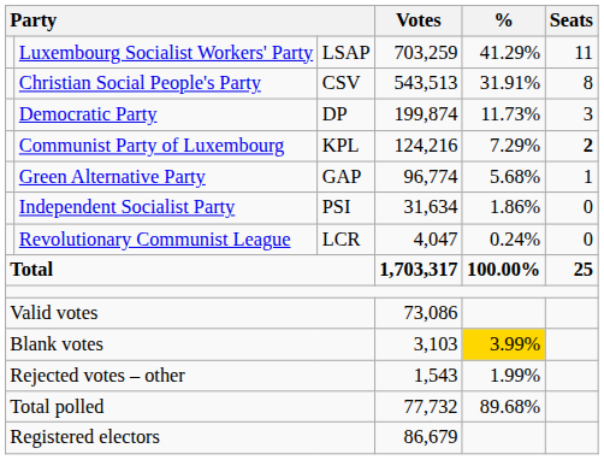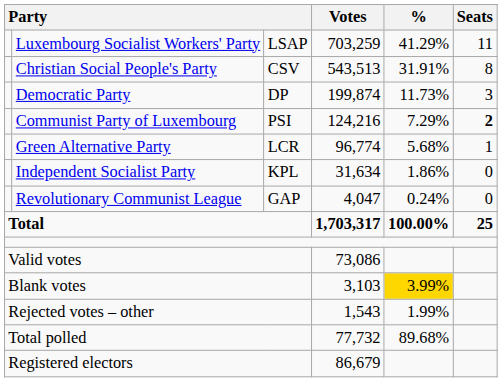Communist Party of Luxembourg | column 3: KPL -> PSI
Green Alternative Party | column 3: GAP -> LCR
Independent Socialist Party | column 3: PSI -> KPL
Revolutionary Communist League | column 3: LCR -> GAP
